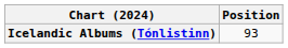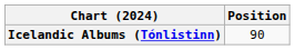Icelandic Albums (Tónlistinn) | Position: 93 -> 90
